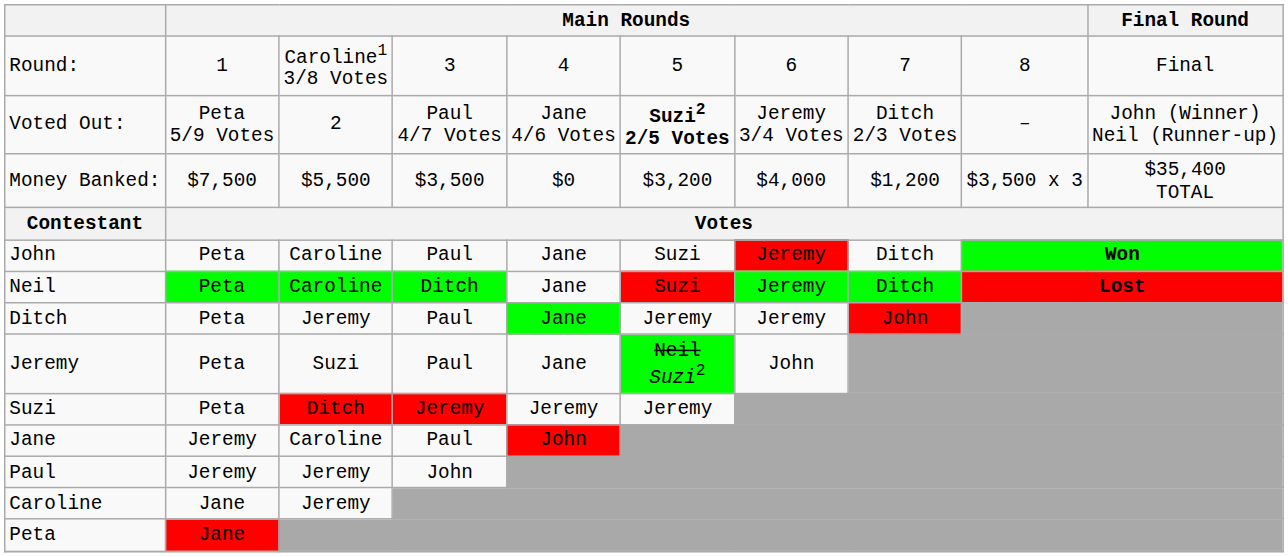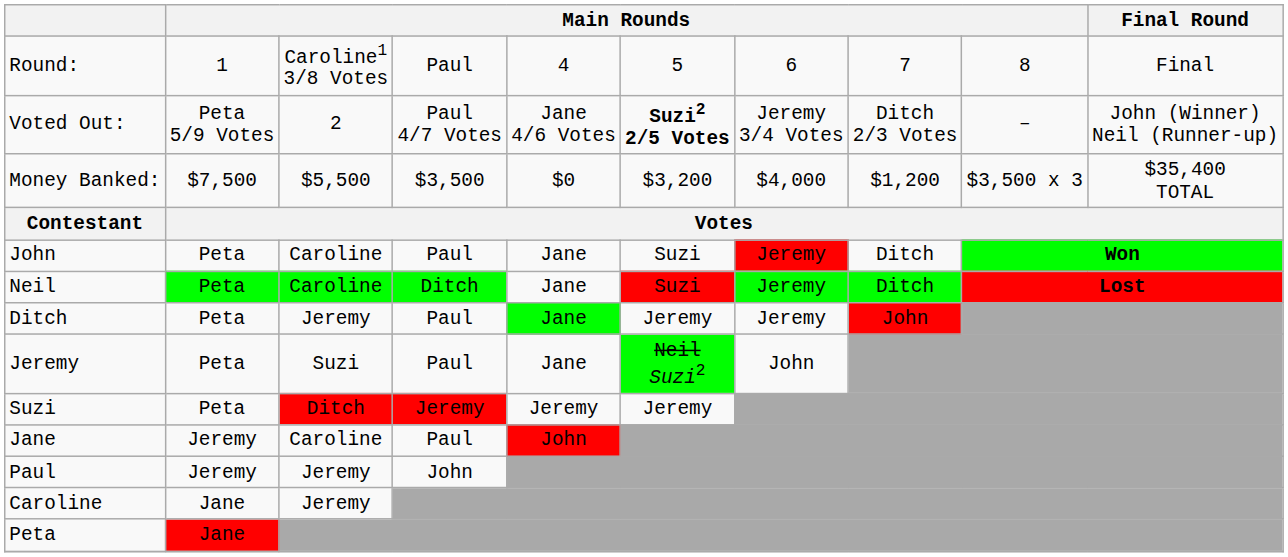Round: | column 4: 3 -> Paul
